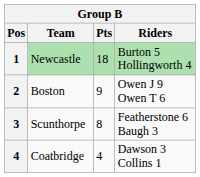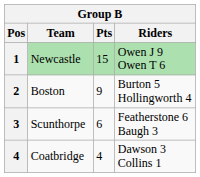Newcastle | Pts: 18 -> 15
Newcastle | Riders: Burton 5 Hollingworth 4 -> Owen J 9 Owen T 6
Boston | Riders: Owen J 9 Owen T 6 -> Burton 5 Hollingworth 4
Scunthorpe | Pts: 8 -> 6
